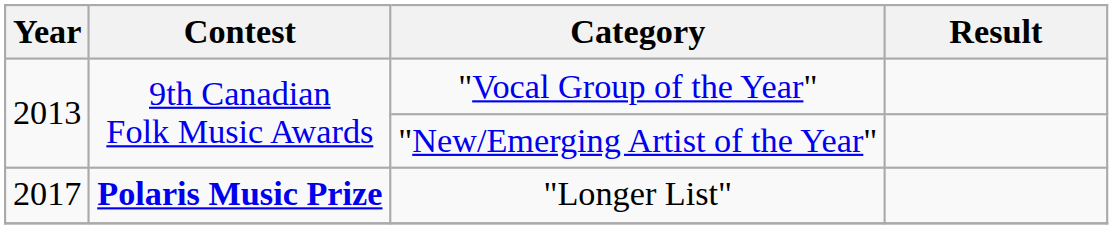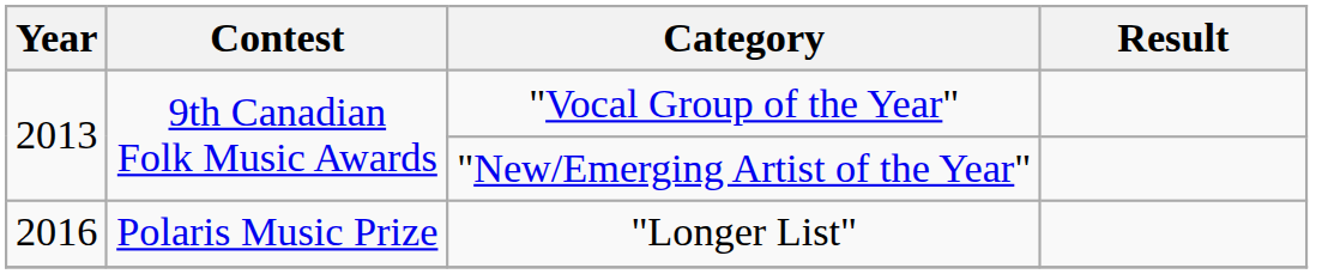"Longer List" | Year: 2017 -> 2016
"Longer List" | Contest: bold -> normal
